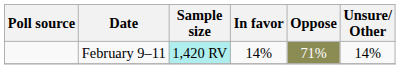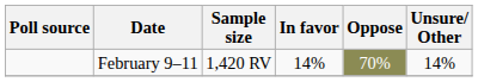February 9–11 | Sample size: paleturquoise background -> no background
February 9–11 | Oppose: 71% -> 70%
